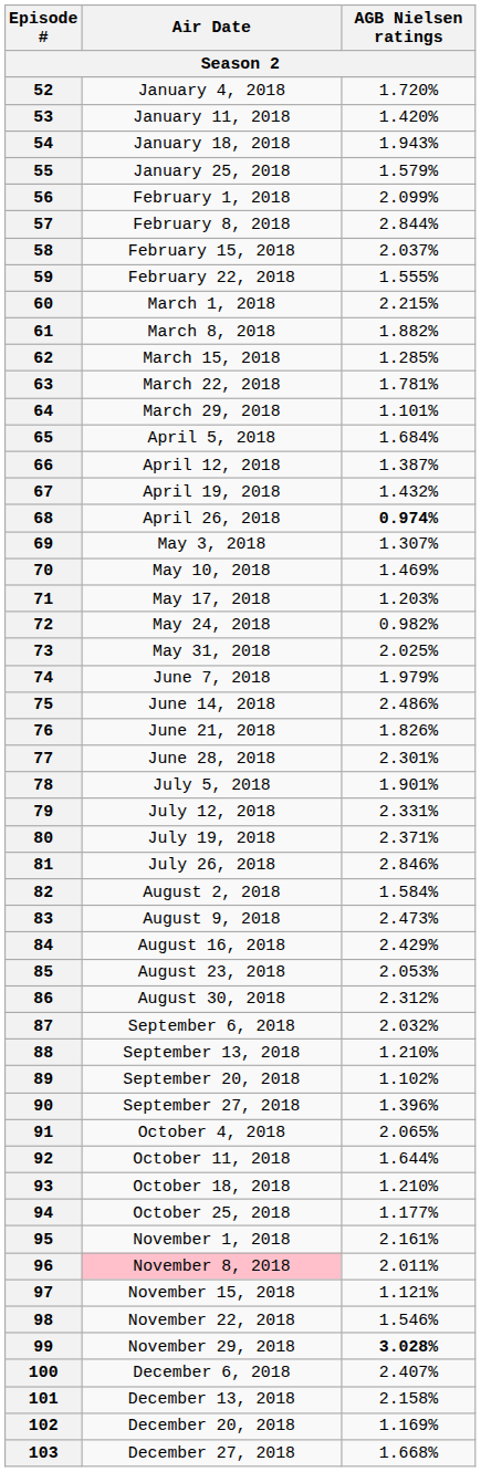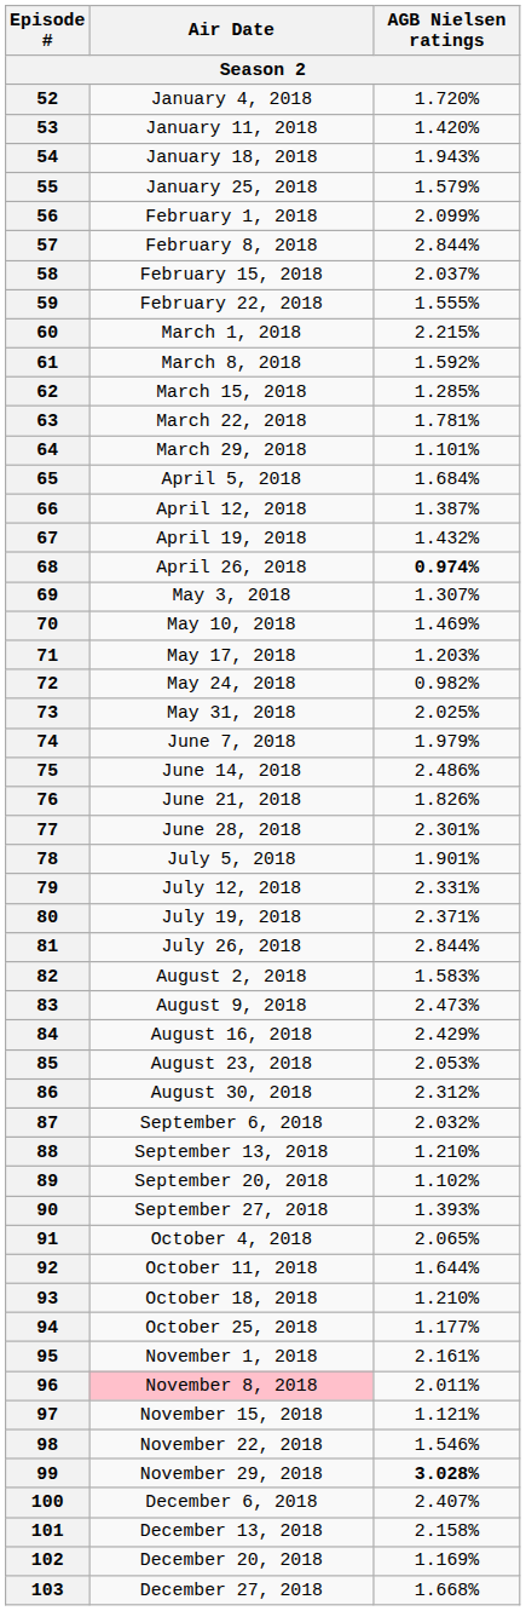61 | AGB Nielsen ratings: 1.882% -> 1.592%
81 | AGB Nielsen ratings: 2.846% -> 2.844%
82 | AGB Nielsen ratings: 1.584% -> 1.583%
90 | AGB Nielsen ratings: 1.396% -> 1.393%
